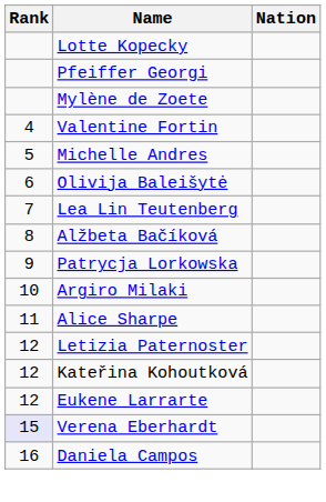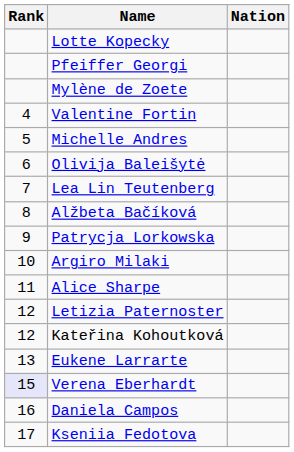Eukene Larrarte | Rank: 12 -> 13
+ row: 17 | Kseniia Fedotova
